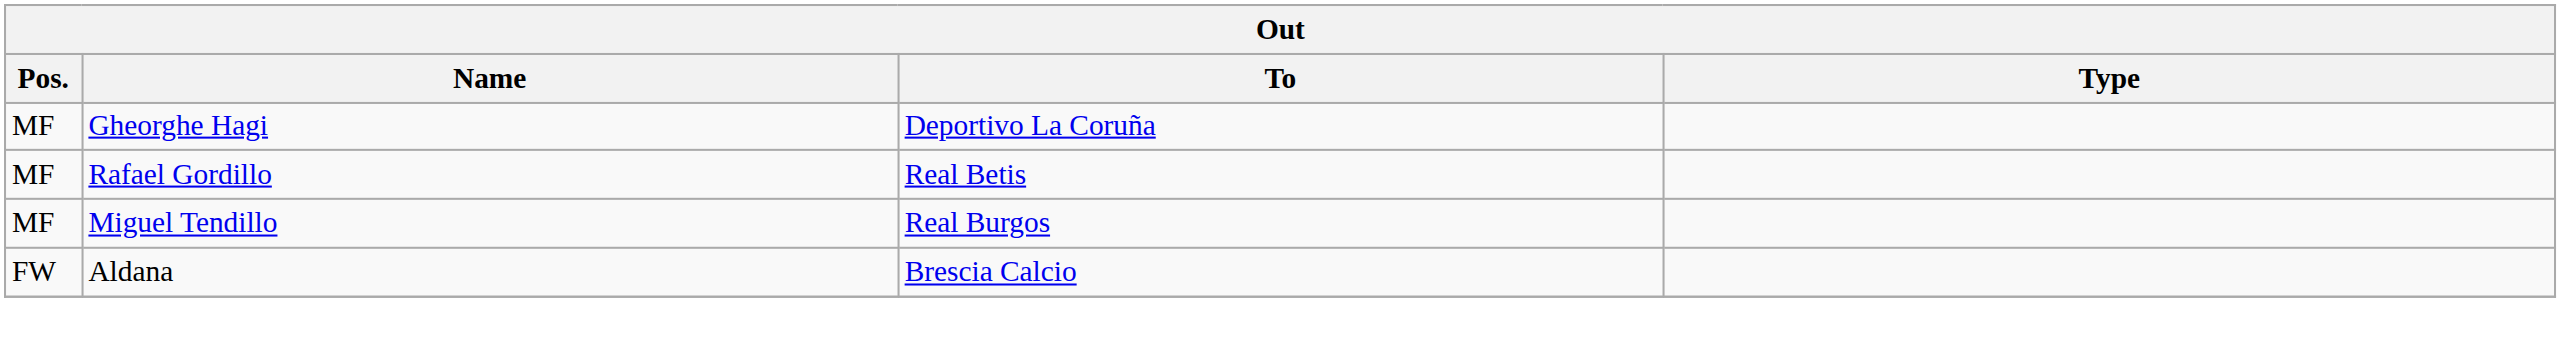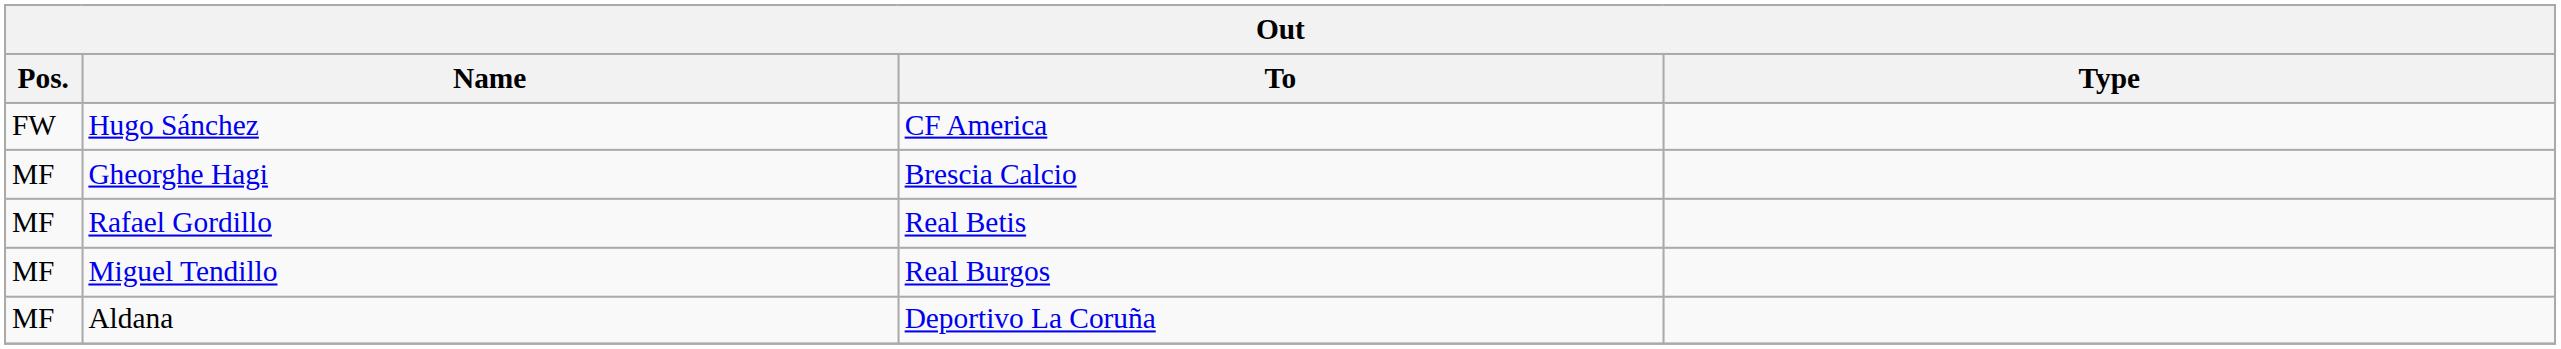+ row: FW | Hugo Sánchez | CF America
Gheorghe Hagi | To: Deportivo La Coruña -> Brescia Calcio
Aldana | Pos.: FW -> MF
Aldana | To: Brescia Calcio -> Deportivo La Coruña
